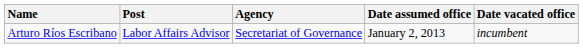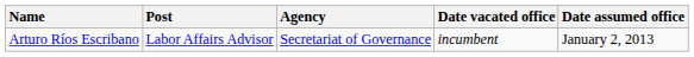columns swapped: Date assumed office <-> Date vacated office
